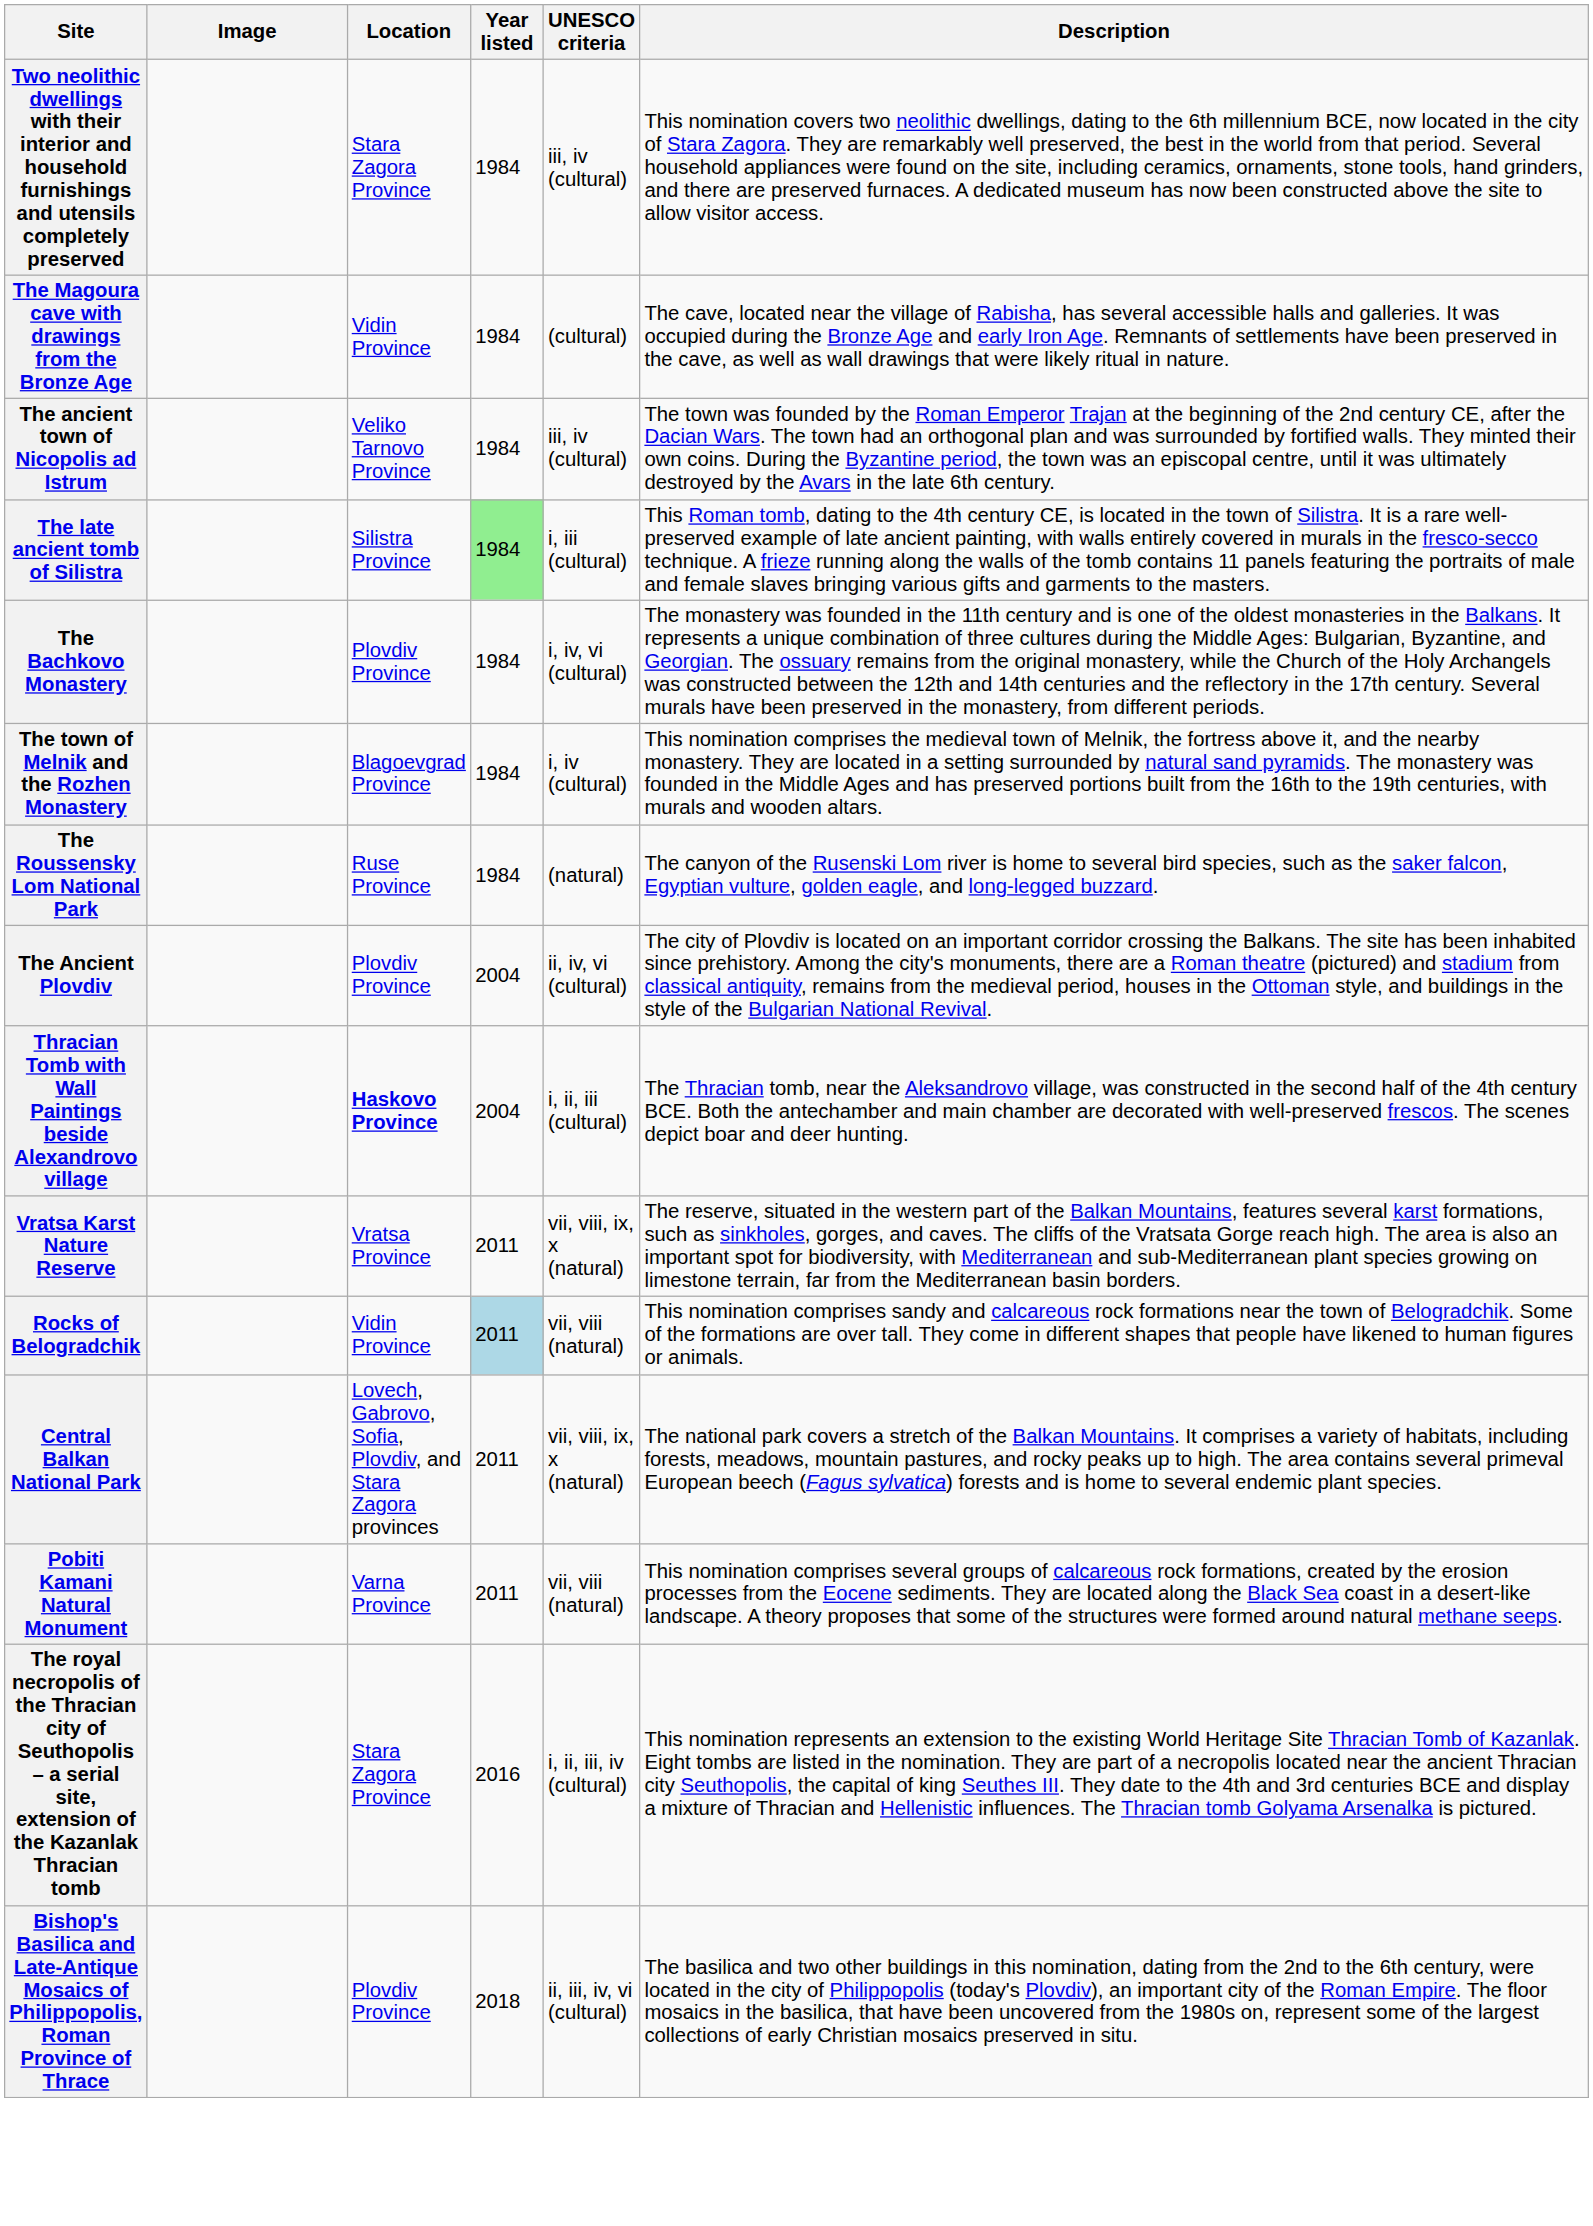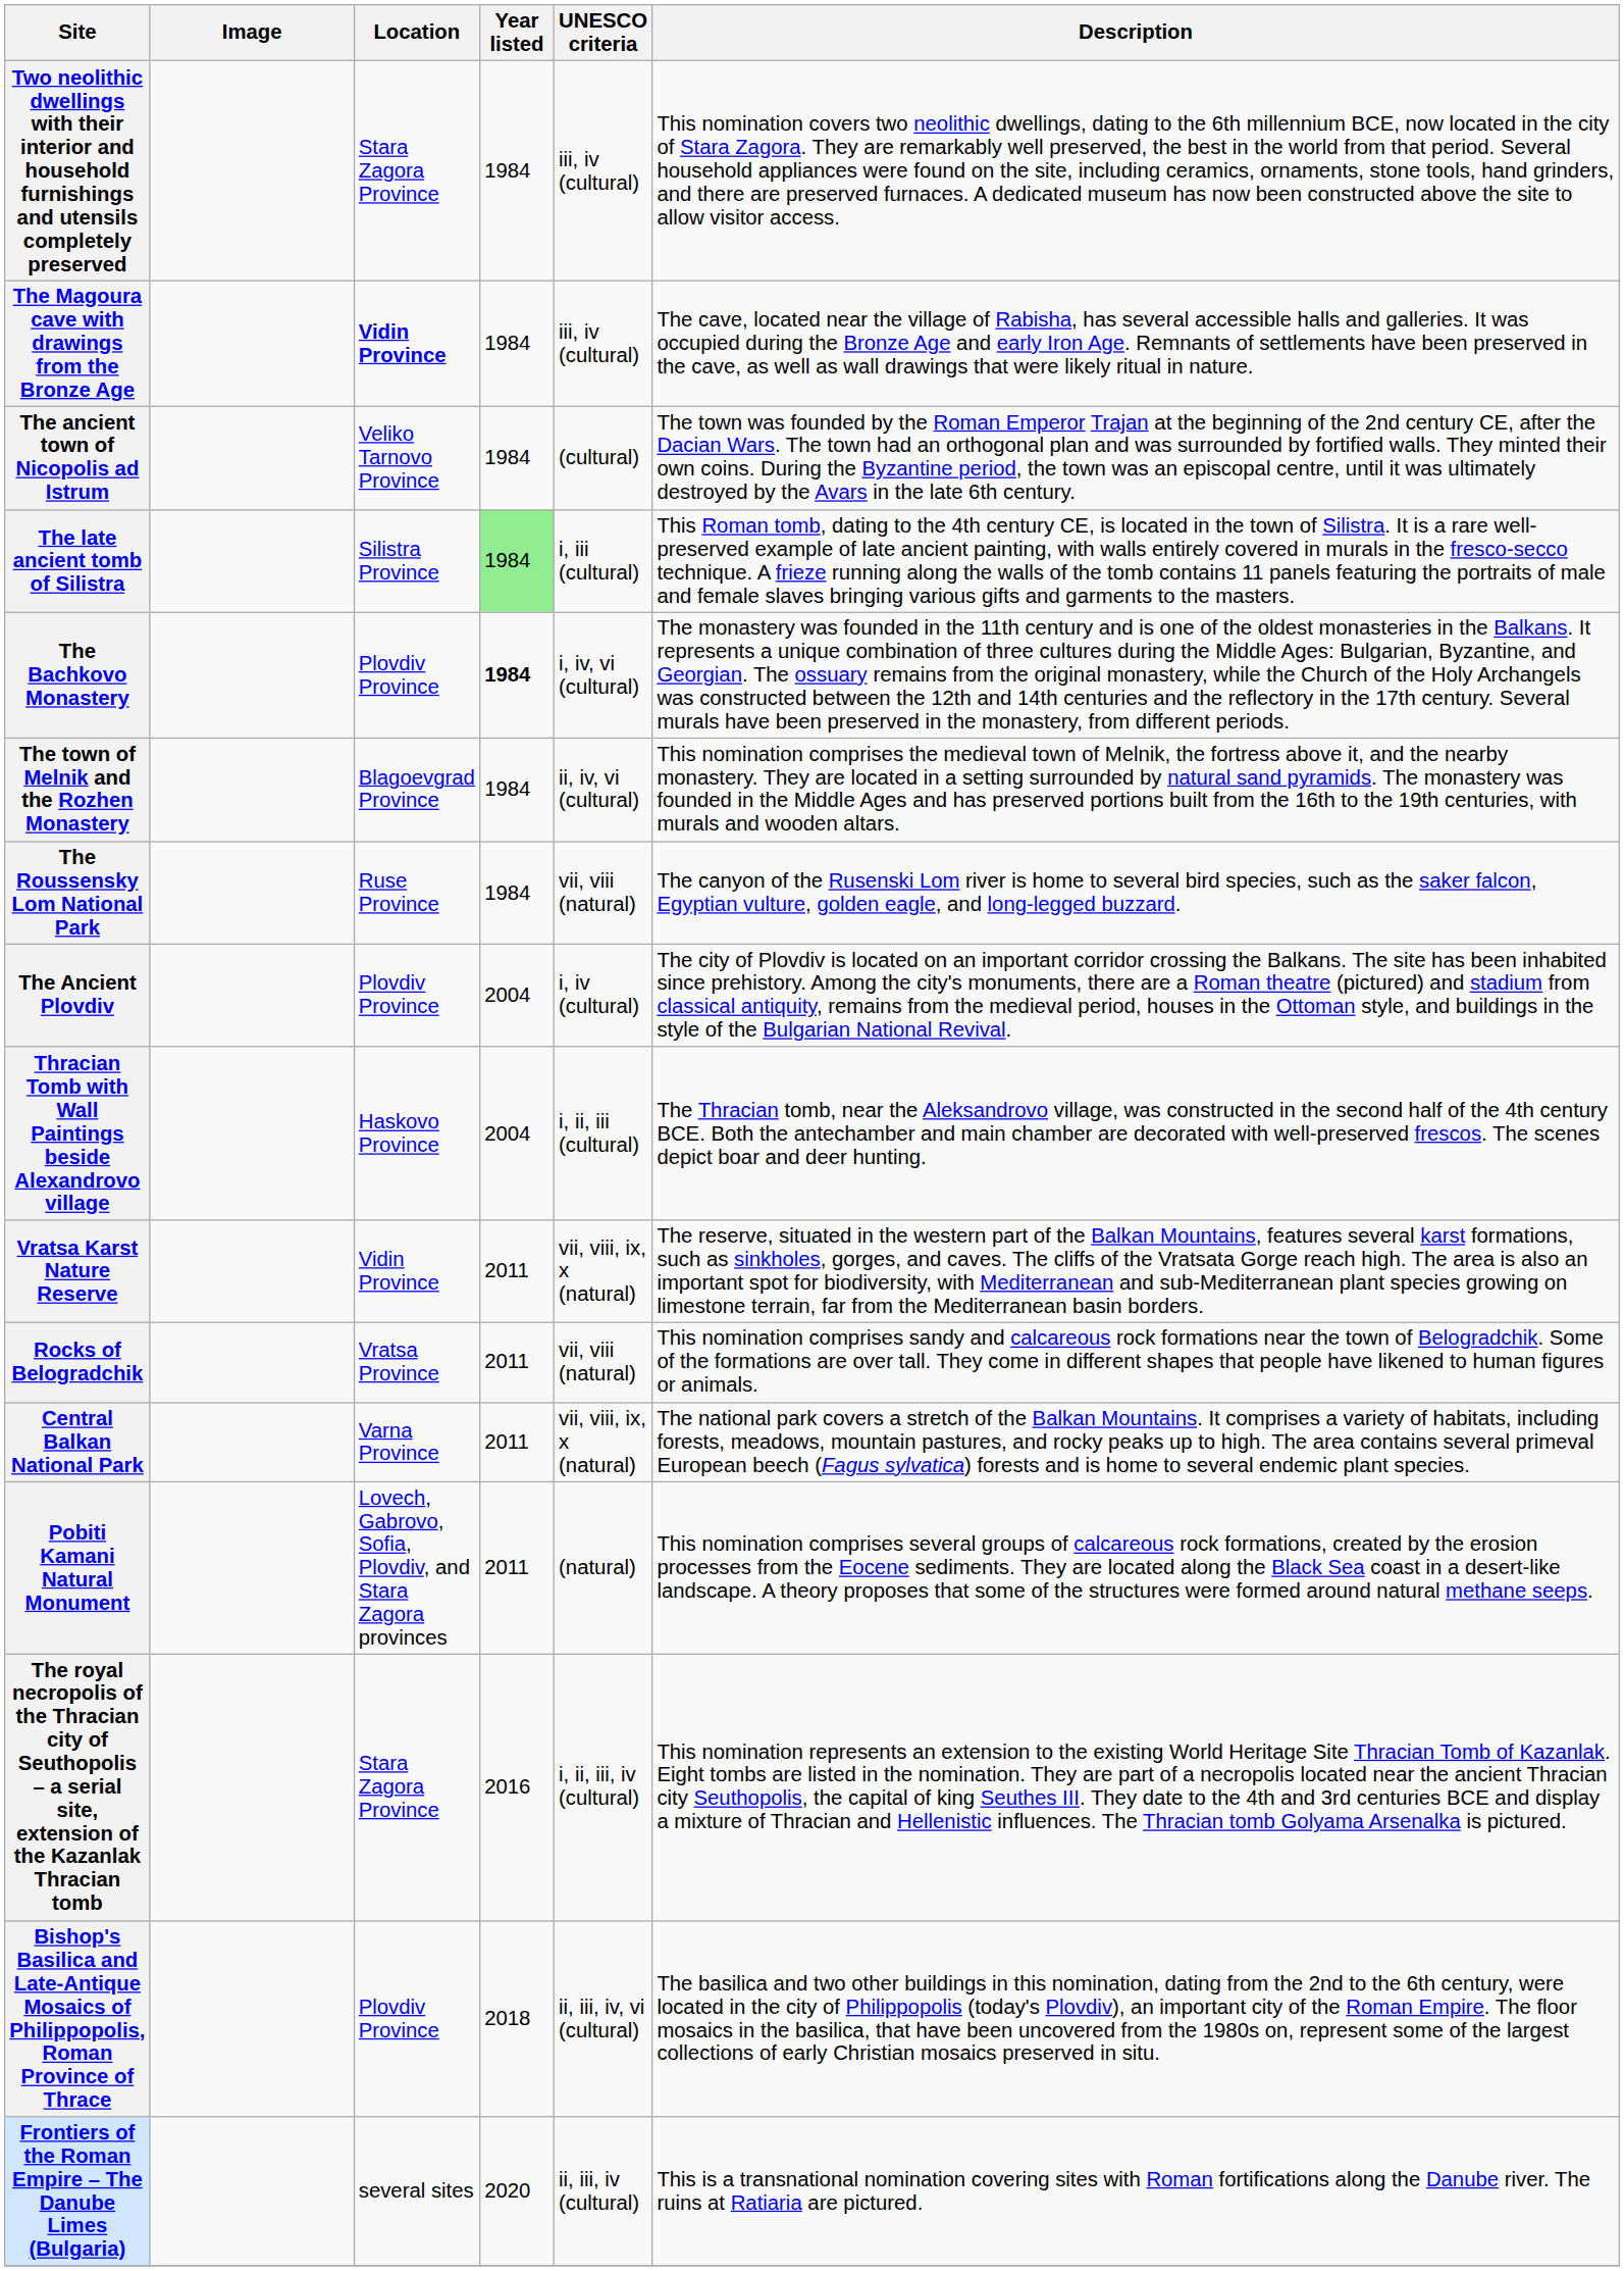The Magoura cave with drawings from the Bronze Age | Location: normal -> bold
The Magoura cave with drawings from the Bronze Age | UNESCO criteria: (cultural) -> iii, iv (cultural)
The ancient town of Nicopolis ad Istrum | UNESCO criteria: iii, iv (cultural) -> (cultural)
The Bachkovo Monastery | Year listed: normal -> bold
The town of Melnik and the Rozhen Monastery | UNESCO criteria: i, iv (cultural) -> ii, iv, vi (cultural)
The Roussensky Lom National Park | UNESCO criteria: (natural) -> vii, viii (natural)
The Ancient Plovdiv | UNESCO criteria: ii, iv, vi (cultural) -> i, iv (cultural)
Thracian Tomb with Wall Paintings beside Alexandrovo village | Location: bold -> normal
Vratsa Karst Nature Reserve | Location: Vratsa Province -> Vidin Province
Rocks of Belogradchik | Location: Vidin Province -> Vratsa Province
Rocks of Belogradchik | Year listed: lightblue background -> no background
Central Balkan National Park | Location: Lovech, Gabrovo, Sofia, Plovdiv, and Stara Zagora provinces -> Varna Province
Pobiti Kamani Natural Monument | Location: Varna Province -> Lovech, Gabrovo, Sofia, Plovdiv, and Stara Zagora provinces
Pobiti Kamani Natural Monument | UNESCO criteria: vii, viii (natural) -> (natural)
+ row: Frontiers of the Roman Empire – The Danube Limes (Bulgaria) | several sites | 2020 | ii, iii, iv (cultural) | This is a transnational nomination covering sites with Roman fortifications along the Danube river. The ruins at Ratiaria are pictured.
